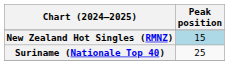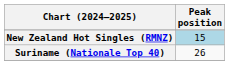Suriname (Nationale Top 40) | Peak position: 25 -> 26
